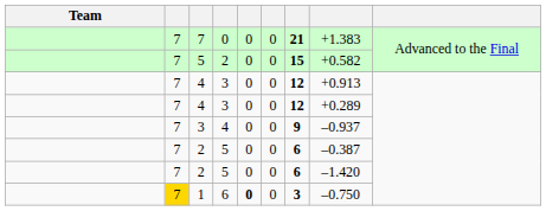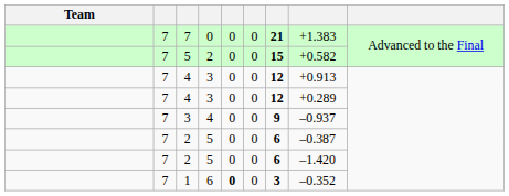1 | column 2: gold background -> no background
1 | column 8: –0.750 -> –0.352
